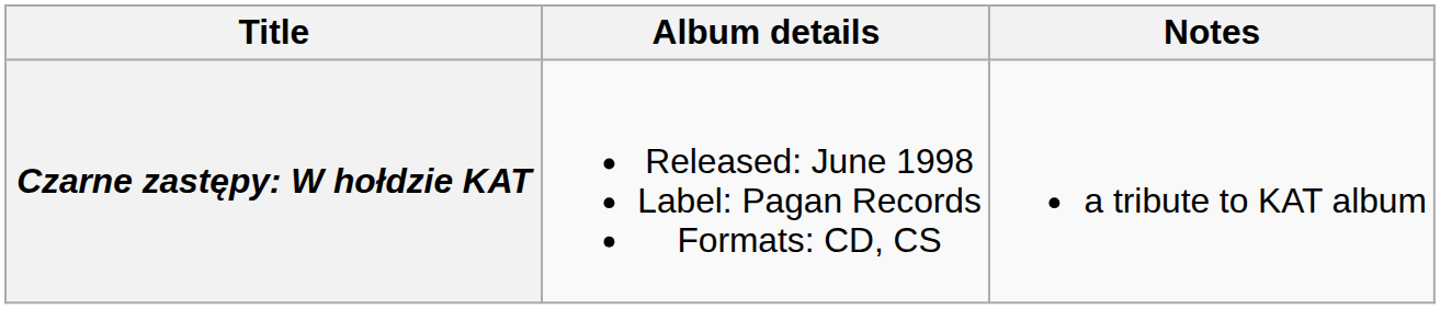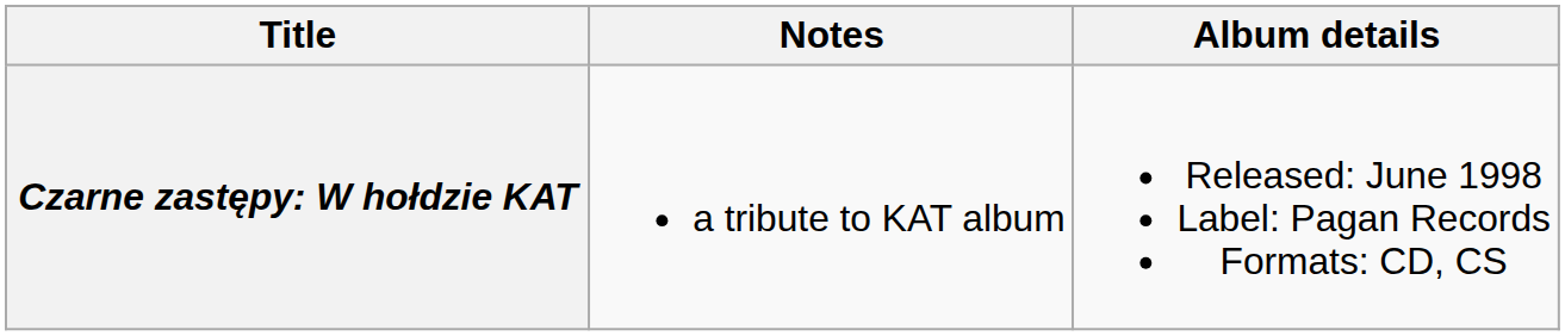columns swapped: Album details <-> Notes
